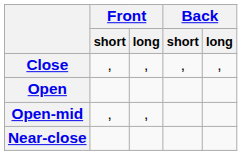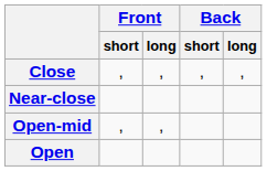rows swapped: Near-close <-> Open
